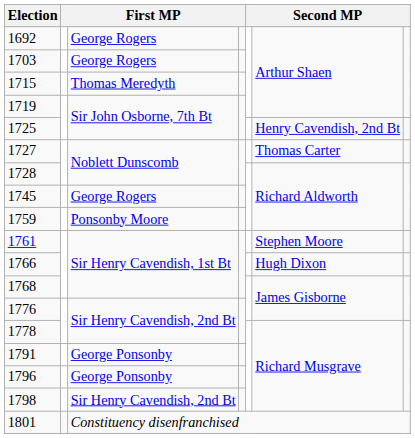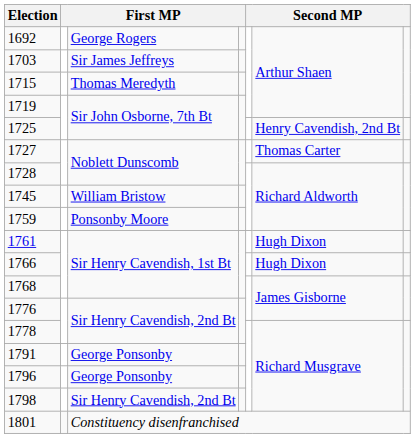1703 | column 3: George Rogers -> Sir James Jeffreys
1745 | column 3: George Rogers -> William Bristow
1761 | column 6: Stephen Moore -> Hugh Dixon
